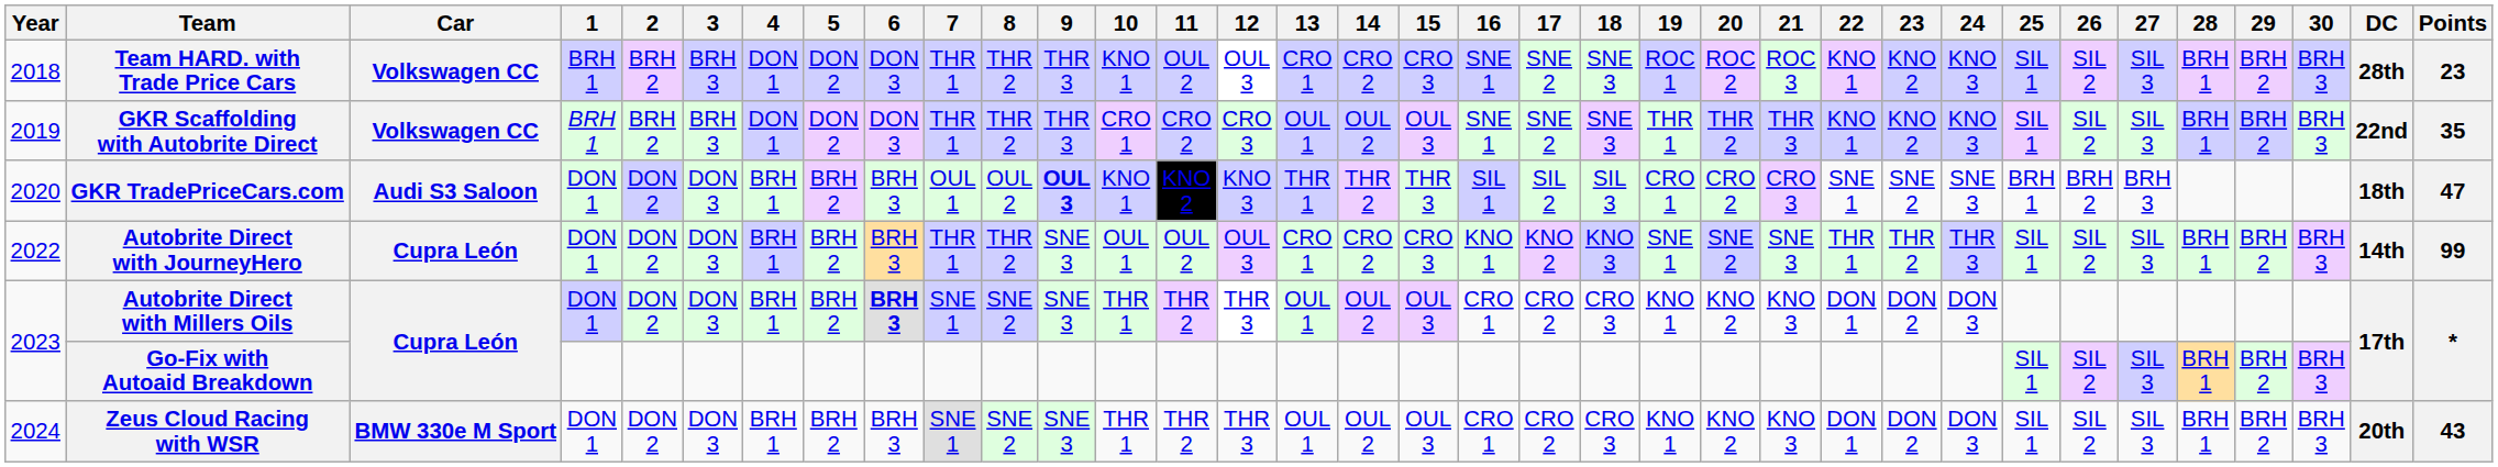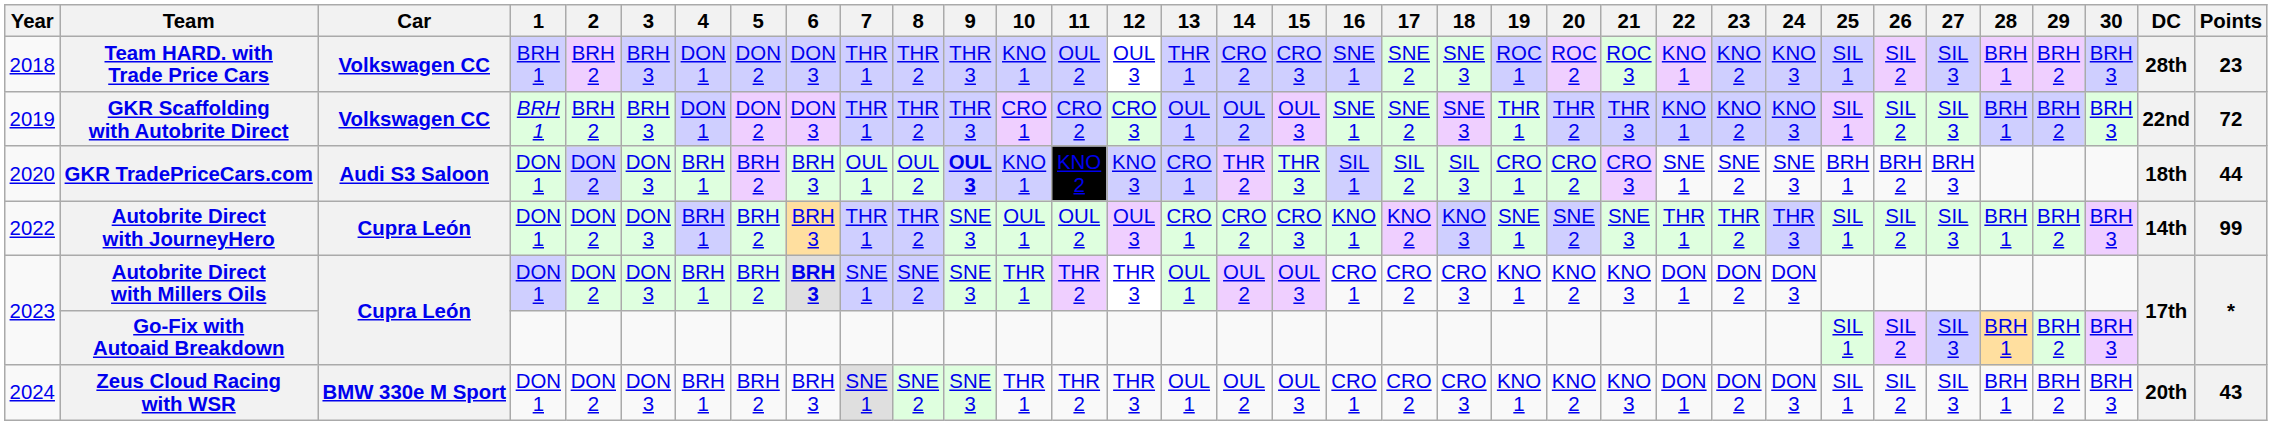Team HARD. with Trade Price Cars | 13: CRO 1 -> THR 1
GKR Scaffolding with Autobrite Direct | Points: 35 -> 72
GKR TradePriceCars.com | 13: THR 1 -> CRO 1
GKR TradePriceCars.com | Points: 47 -> 44
